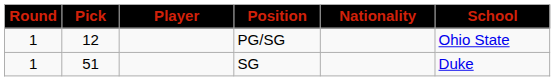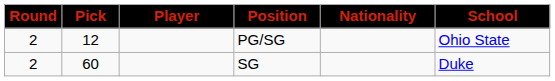PG/SG | Round: 1 -> 2
SG | Round: 1 -> 2
SG | Pick: 51 -> 60
